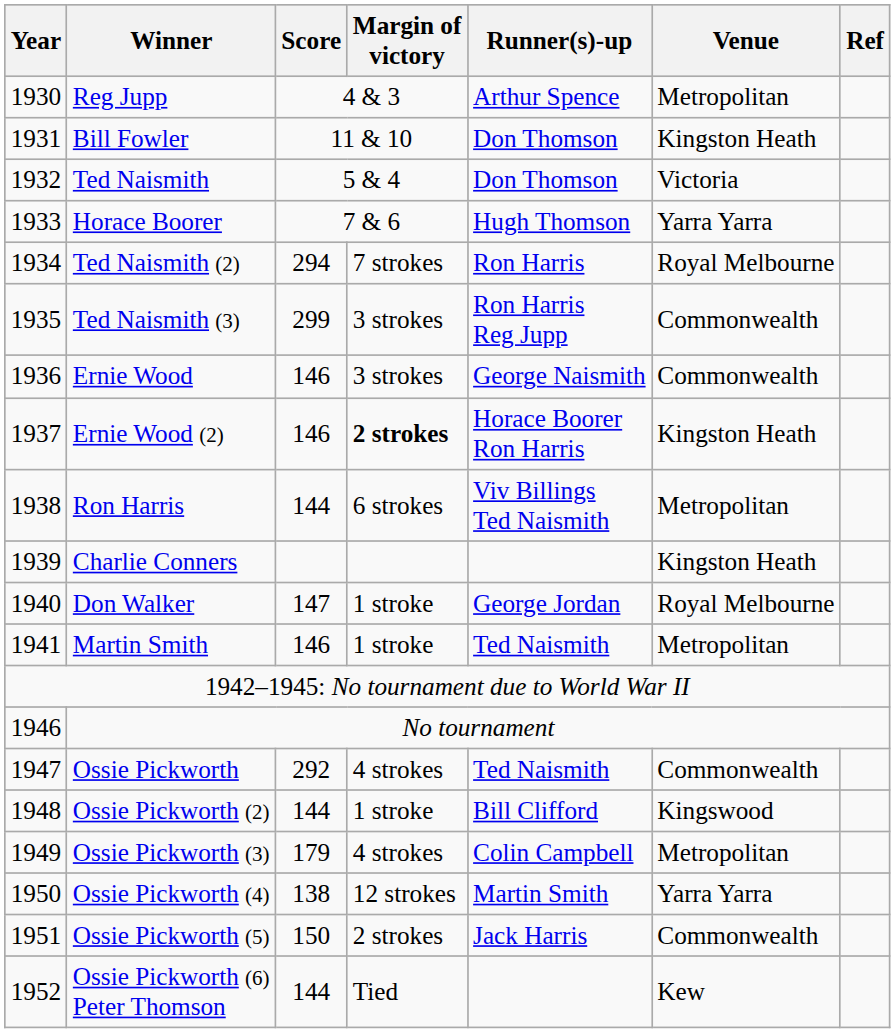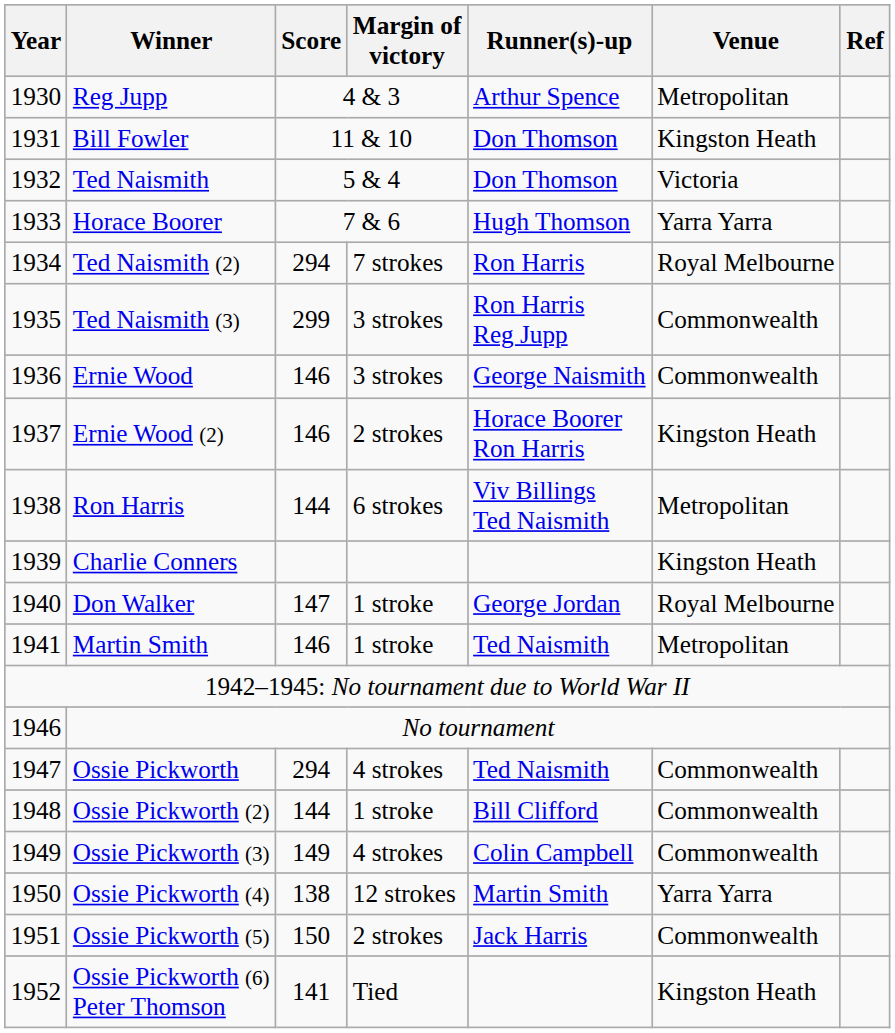Ernie Wood (2) | Margin of victory: bold -> normal
Ossie Pickworth | Score: 292 -> 294
Ossie Pickworth (2) | Venue: Kingswood -> Commonwealth
Ossie Pickworth (3) | Score: 179 -> 149
Ossie Pickworth (3) | Venue: Metropolitan -> Commonwealth
Ossie Pickworth (6) Peter Thomson | Score: 144 -> 141
Ossie Pickworth (6) Peter Thomson | Venue: Kew -> Kingston Heath
